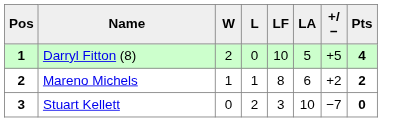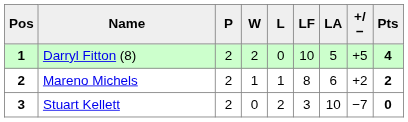+ column: P | 2 | 2 | 2
